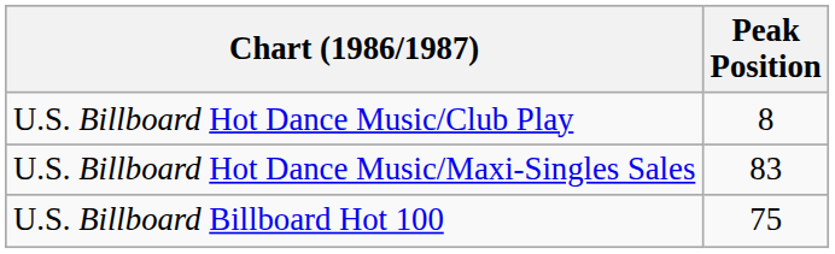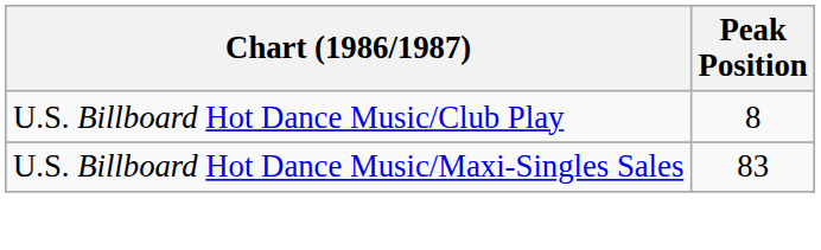- row: U.S. Billboard Billboard Hot 100 | 75
